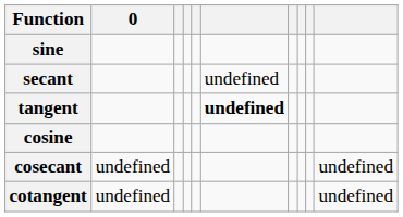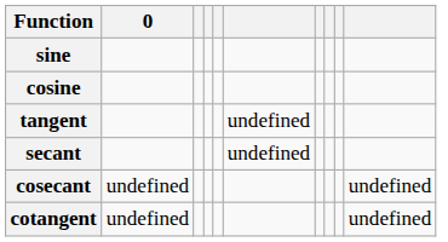rows swapped: cosine <-> secant
tangent | column 6: bold -> normal
